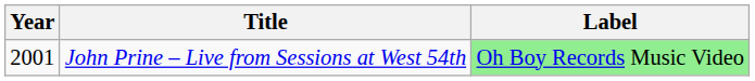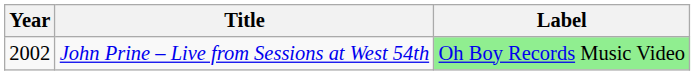John Prine – Live from Sessions at West 54th | Year: 2001 -> 2002
